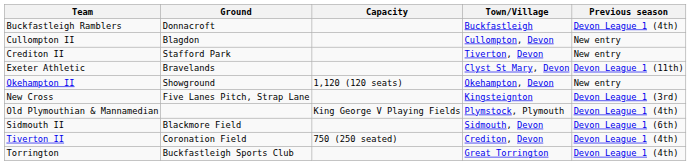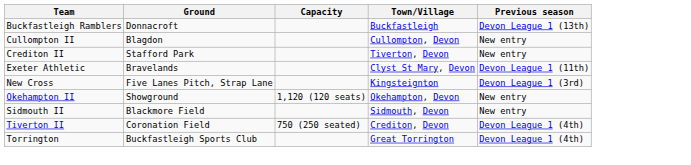Buckfastleigh Ramblers | Previous season: Devon League 1 (4th) -> Devon League 1 (13th)
rows swapped: New Cross <-> Okehampton II
- row: Old Plymouthian & Mannamedian | King George V Playing Fields | Plymstock, Plymouth | Devon League 1 (4th)
Sidmouth II | Previous season: Devon League 1 (6th) -> New entry
